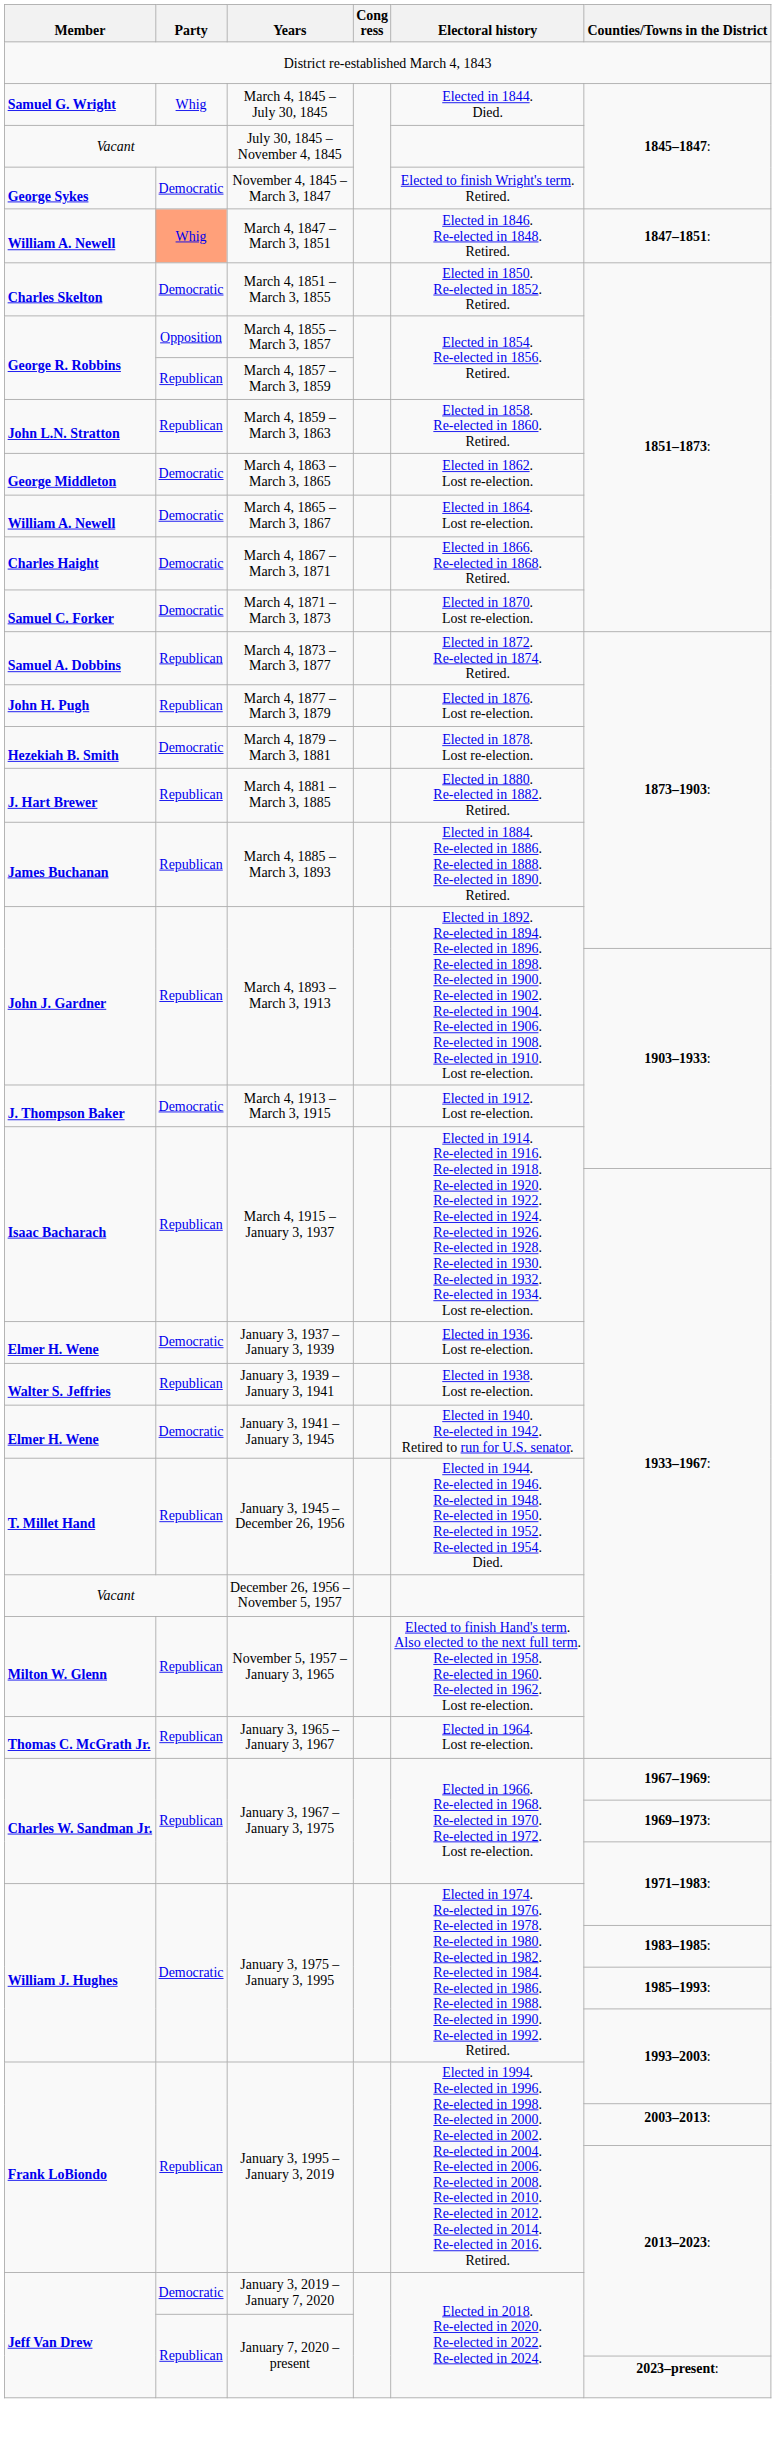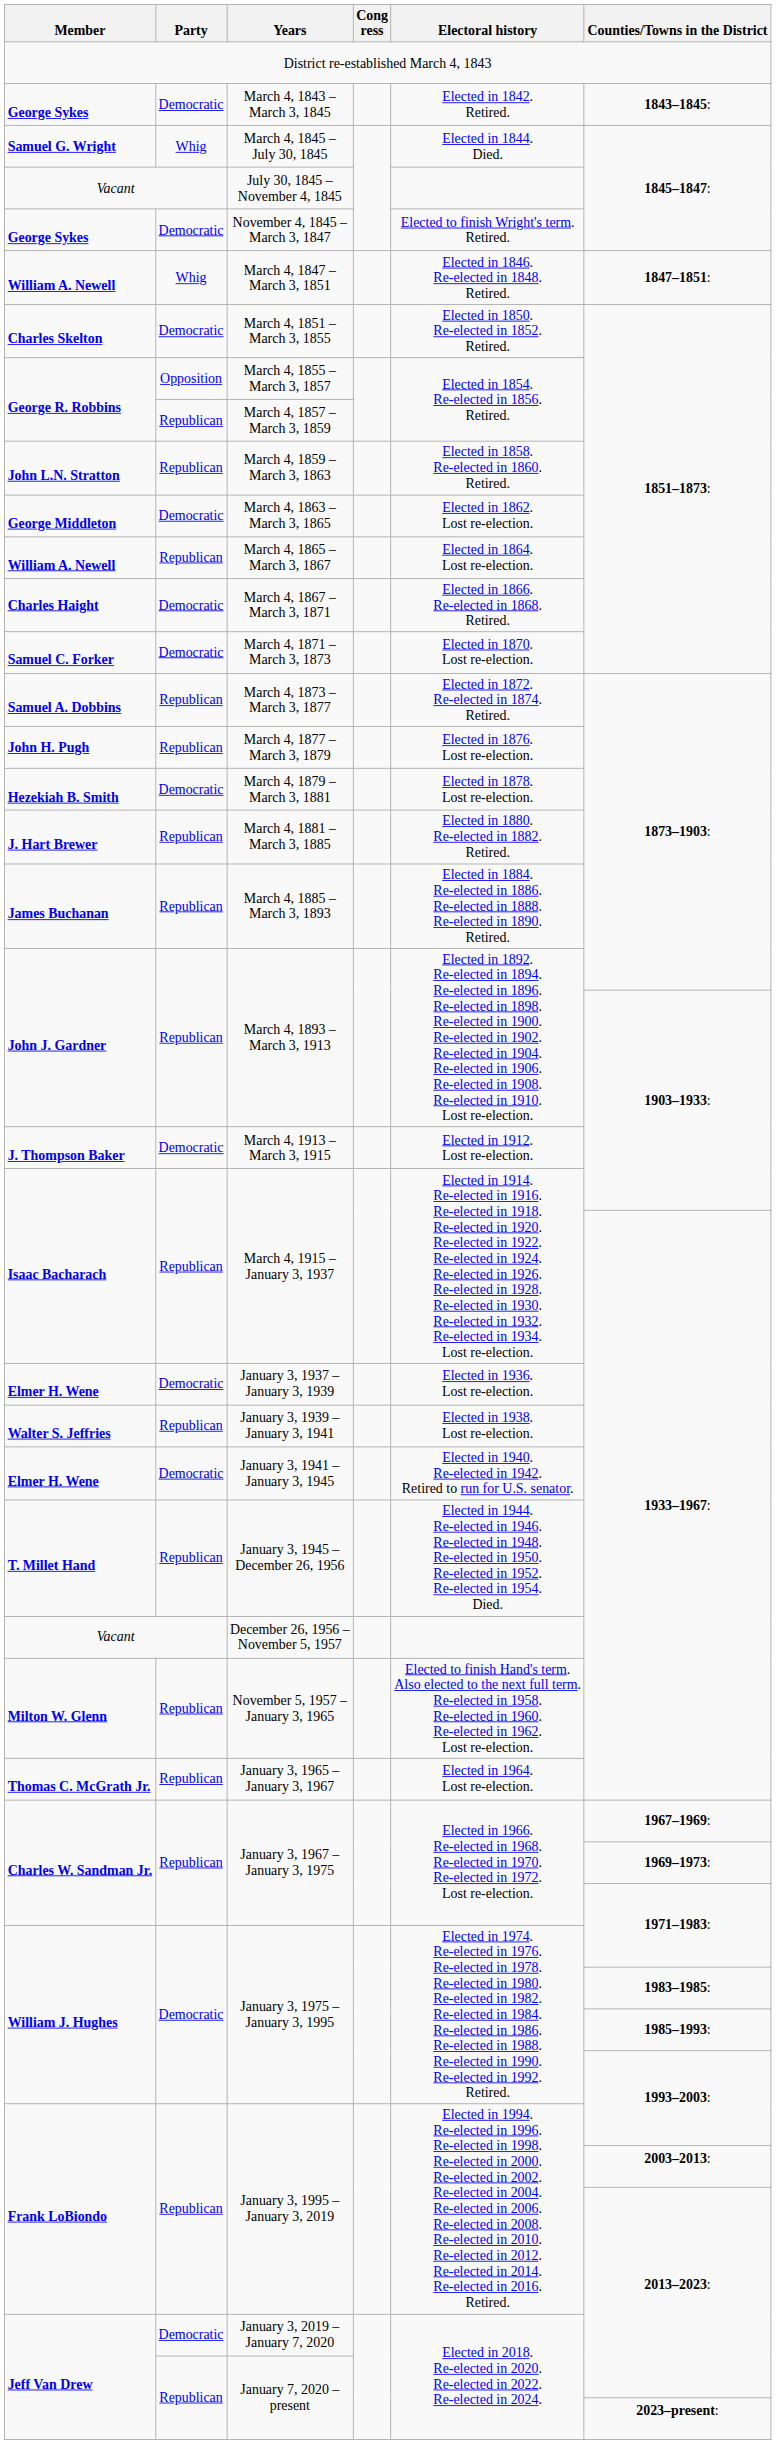+ row: George Sykes | Democratic | March 4, 1843 – March 3, 1845 | Elected in 1842. Retired. | 1843–1845:
March 4, 1847 – March 3, 1851 | Party: lightsalmon background -> no background
March 4, 1865 – March 3, 1867 | Party: Democratic -> Republican
